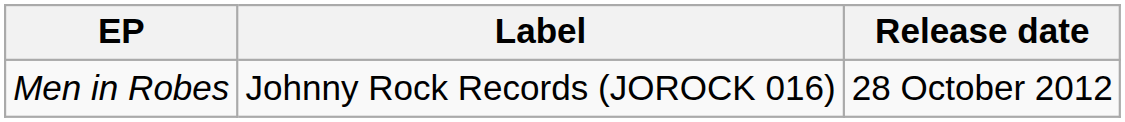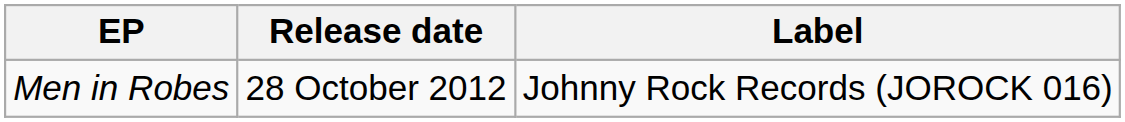columns swapped: Release date <-> Label
